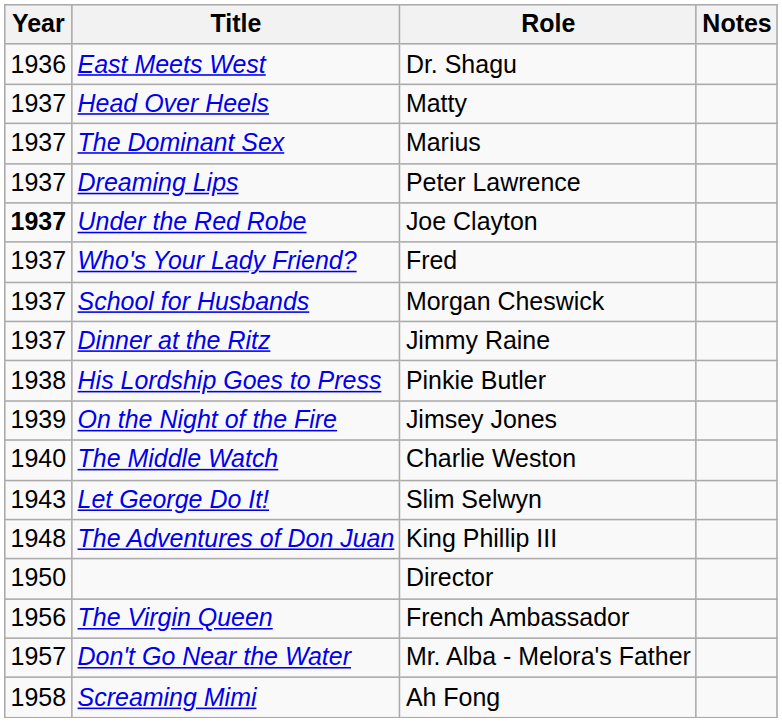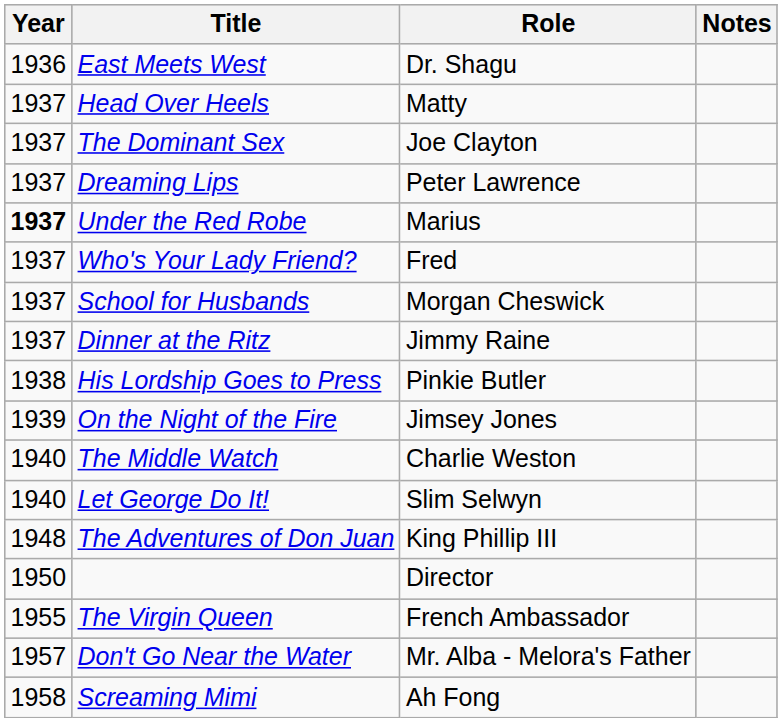The Dominant Sex | Role: Marius -> Joe Clayton
Under the Red Robe | Role: Joe Clayton -> Marius
Let George Do It! | Year: 1943 -> 1940
The Virgin Queen | Year: 1956 -> 1955
